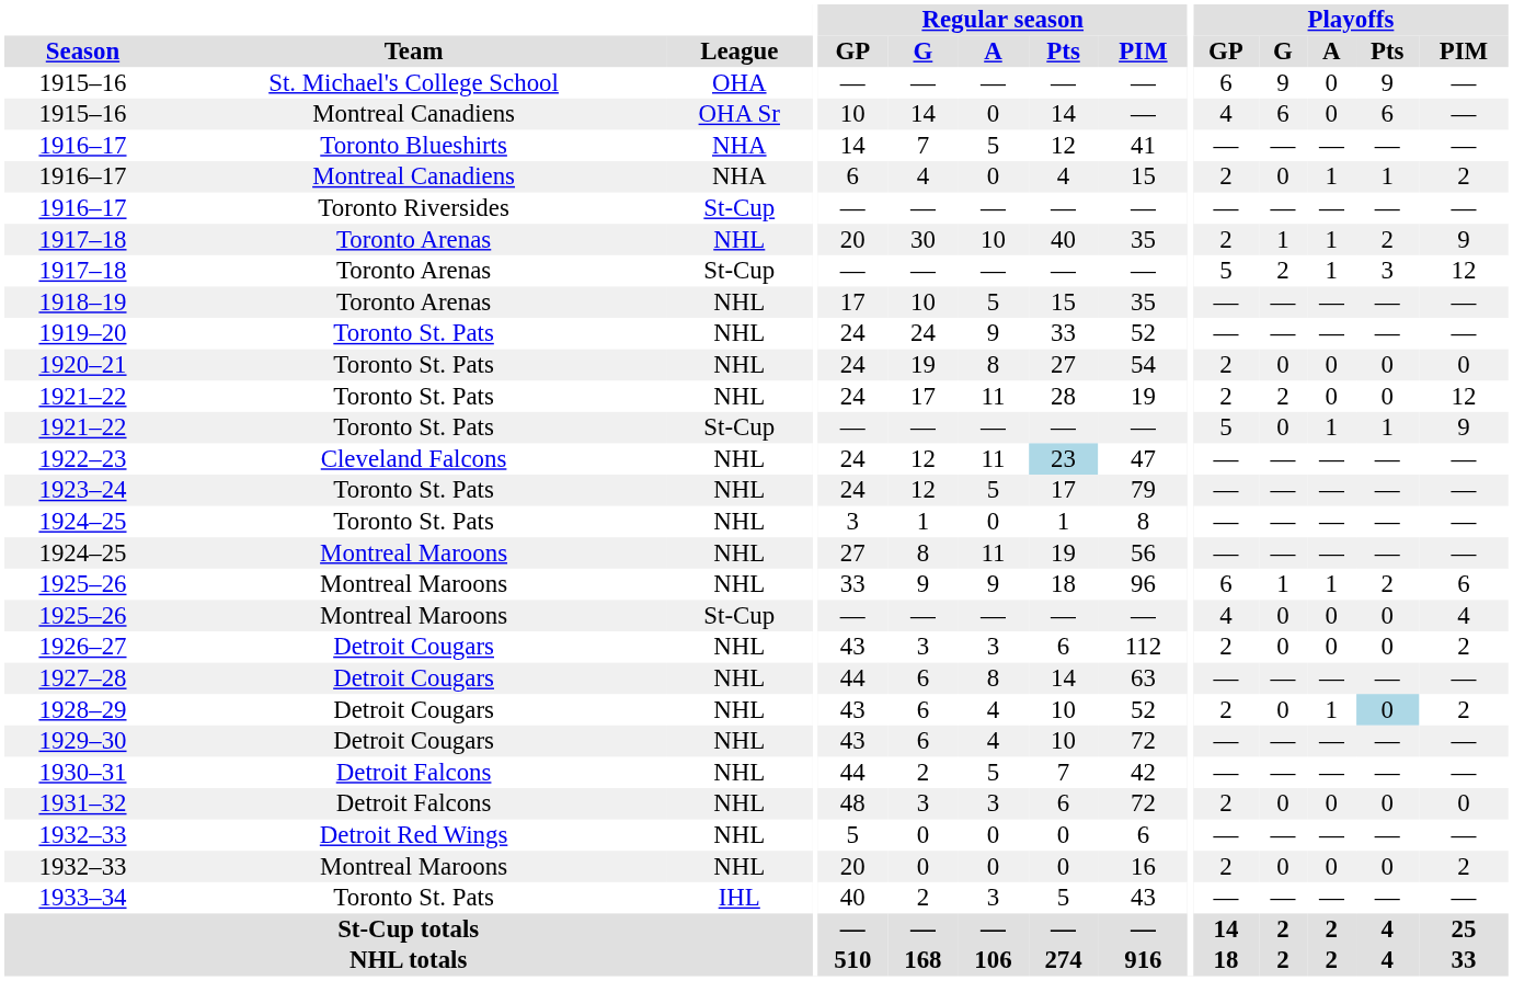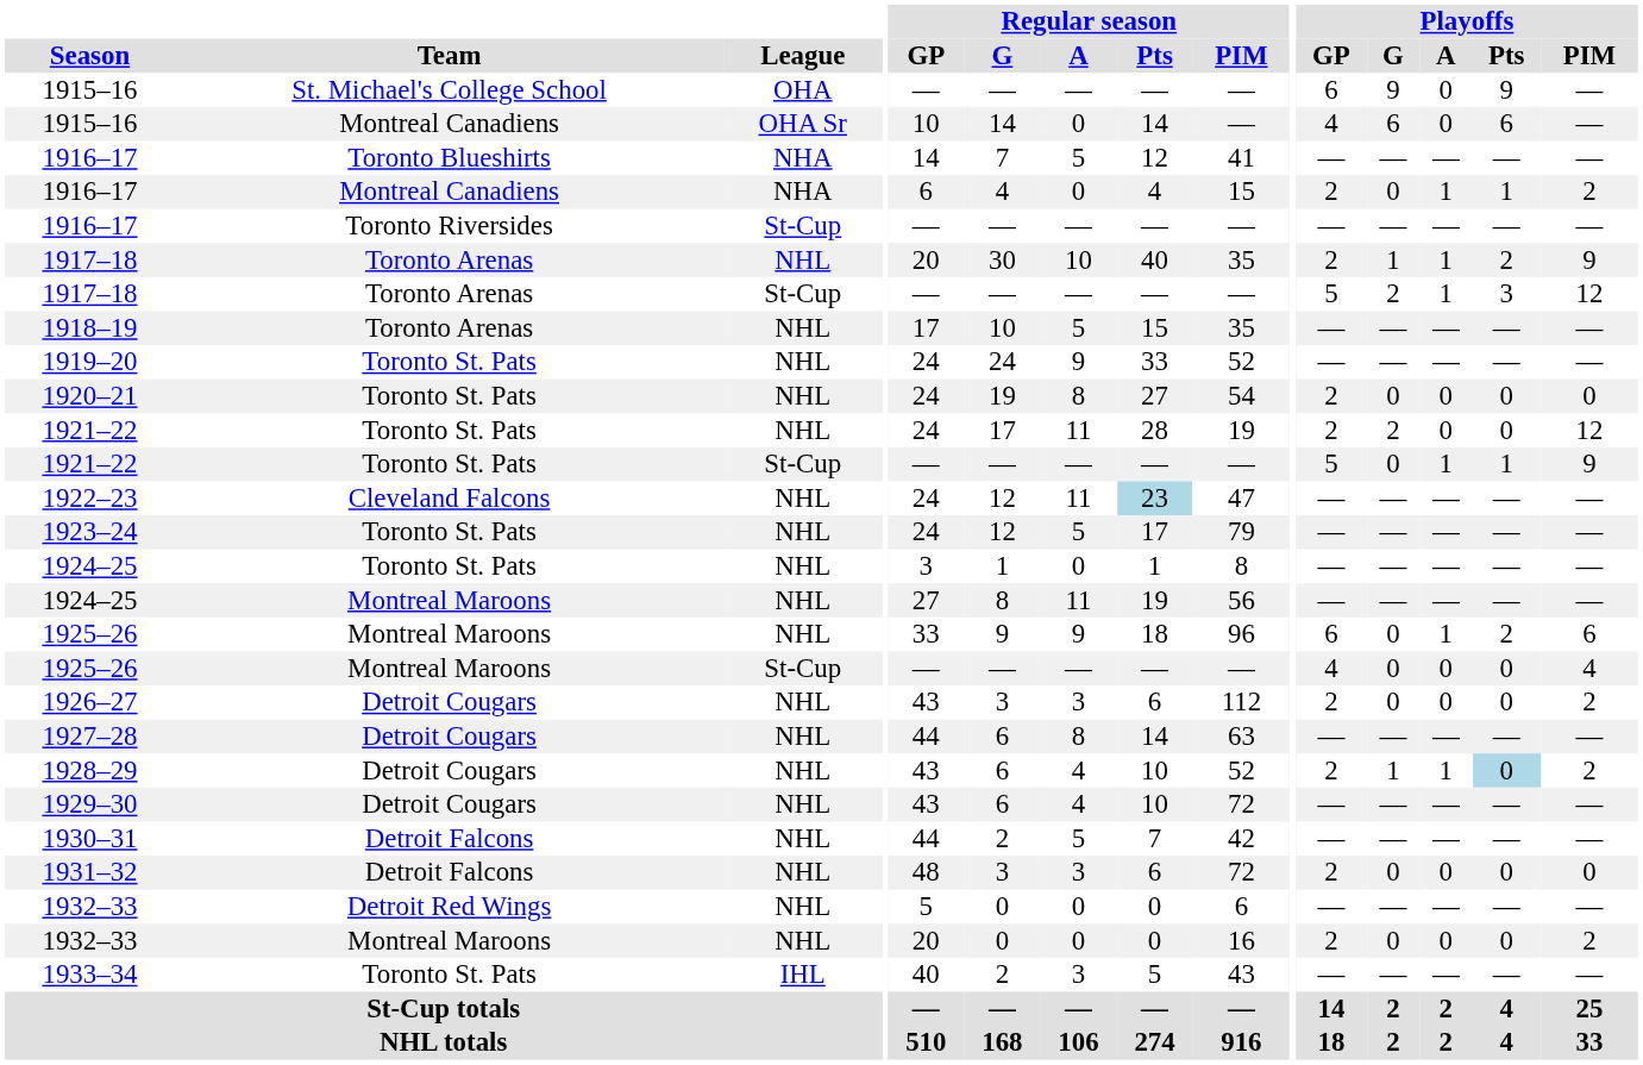1925–26 / NHL | Playoffs / G: 1 -> 0
1928–29 | Playoffs / G: 0 -> 1
